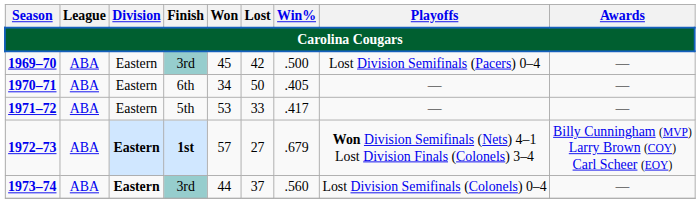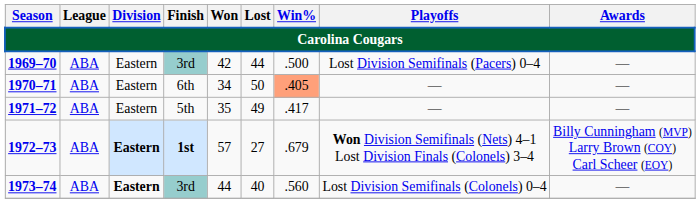1969–70 | Won: 45 -> 42
1969–70 | Lost: 42 -> 44
1970–71 | Win%: no background -> lightsalmon background
1971–72 | Won: 53 -> 35
1971–72 | Lost: 33 -> 49
1973–74 | Lost: 37 -> 40
